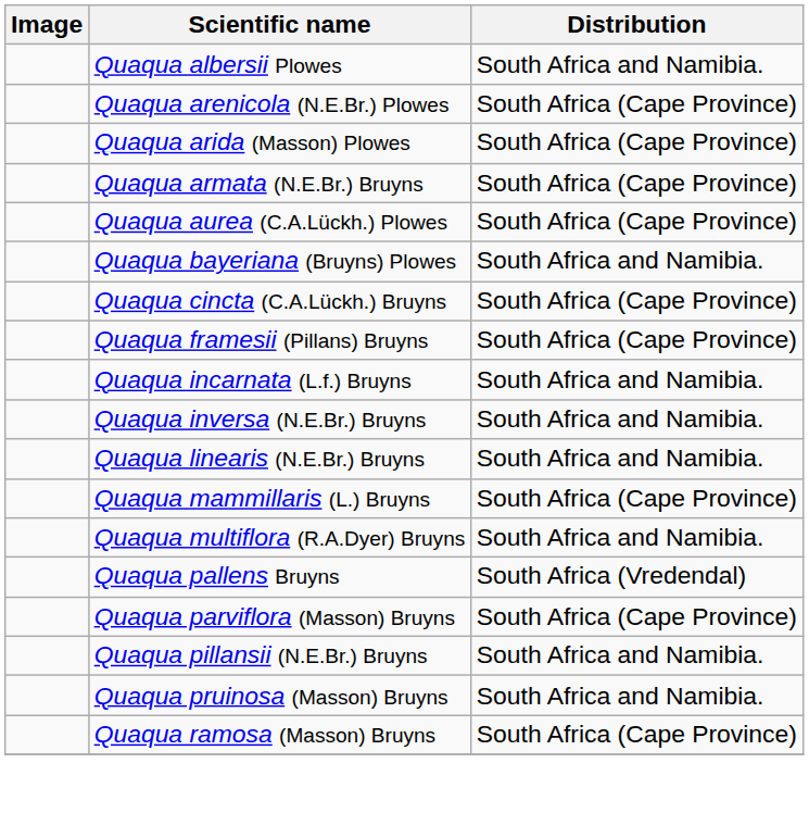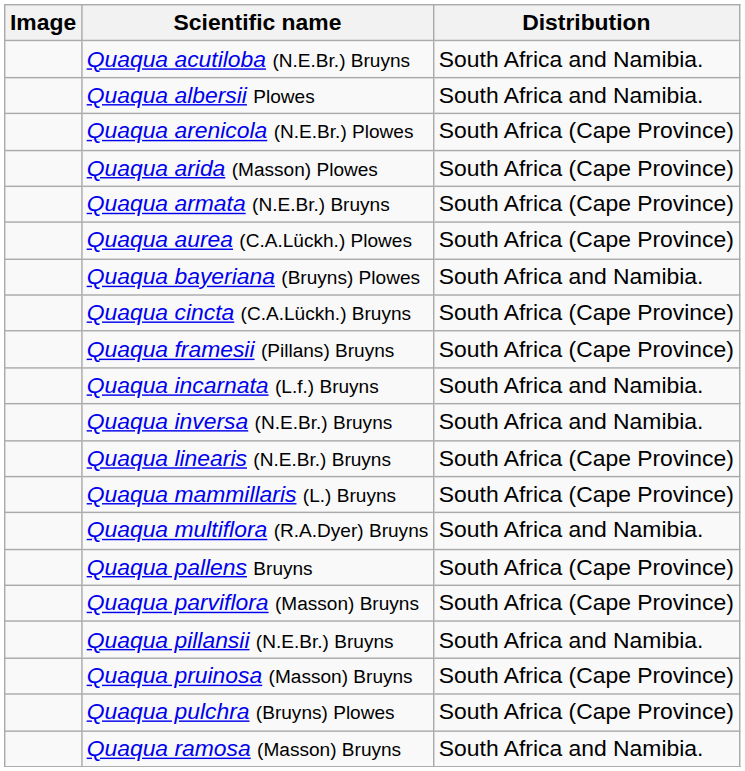+ row: Quaqua acutiloba (N.E.Br.) Bruyns | South Africa and Namibia.
Quaqua linearis (N.E.Br.) Bruyns | Distribution: South Africa and Namibia. -> South Africa (Cape Province)
Quaqua pallens Bruyns | Distribution: South Africa (Vredendal) -> South Africa (Cape Province)
Quaqua pruinosa (Masson) Bruyns | Distribution: South Africa and Namibia. -> South Africa (Cape Province)
+ row: Quaqua pulchra (Bruyns) Plowes | South Africa (Cape Province)
Quaqua ramosa (Masson) Bruyns | Distribution: South Africa (Cape Province) -> South Africa and Namibia.
